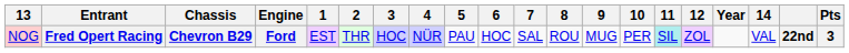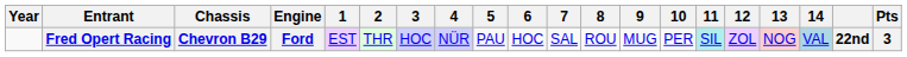columns swapped: Year <-> 13
Fred Opert Racing | 14: no background -> lightblue background
